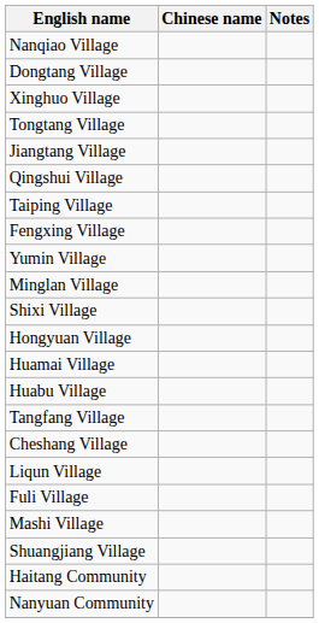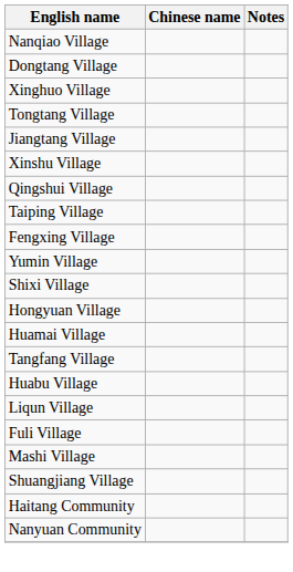+ row: Xinshu Village
- row: Minglan Village
rows swapped: Huabu Village <-> Tangfang Village
- row: Cheshang Village
